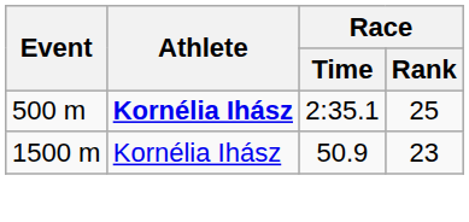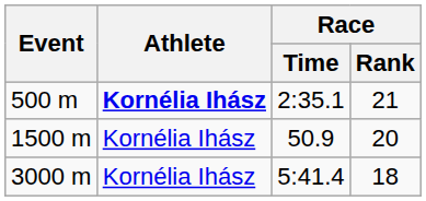500 m | Race / Rank: 25 -> 21
1500 m | Race / Rank: 23 -> 20
+ row: 3000 m | Kornélia Ihász | 5:41.4 | 18
